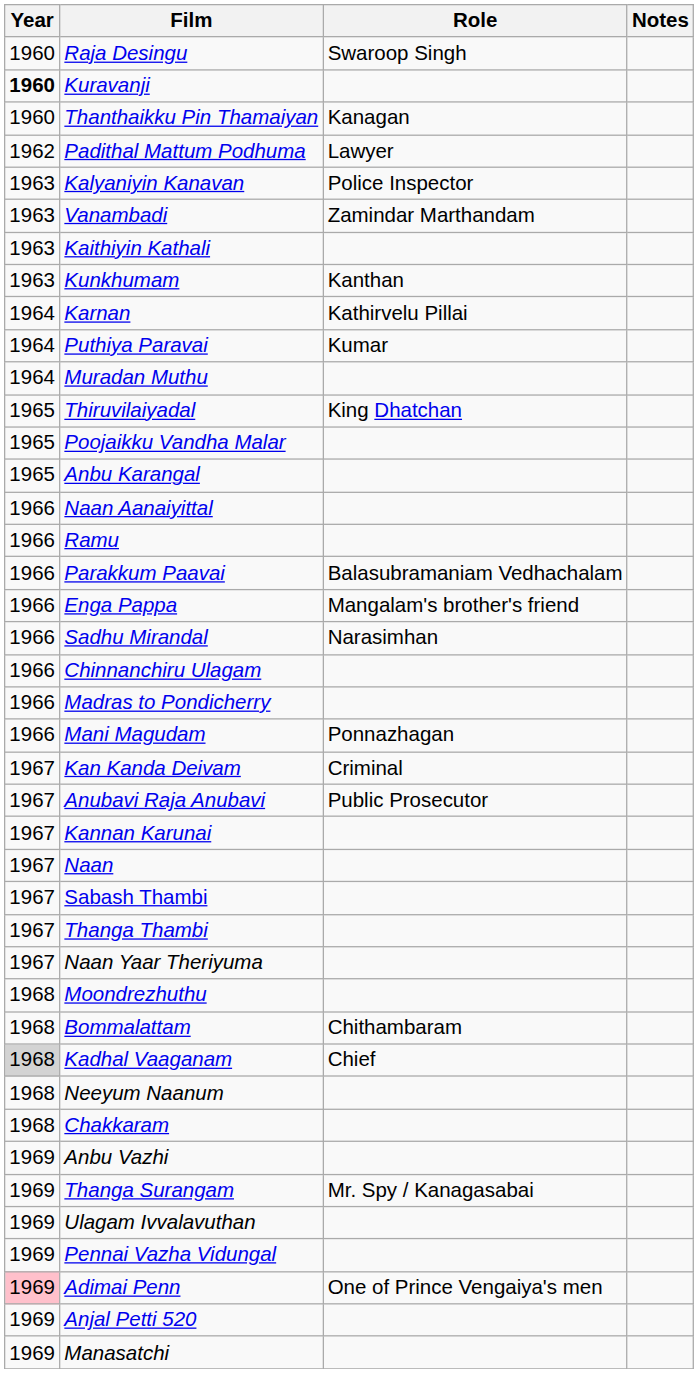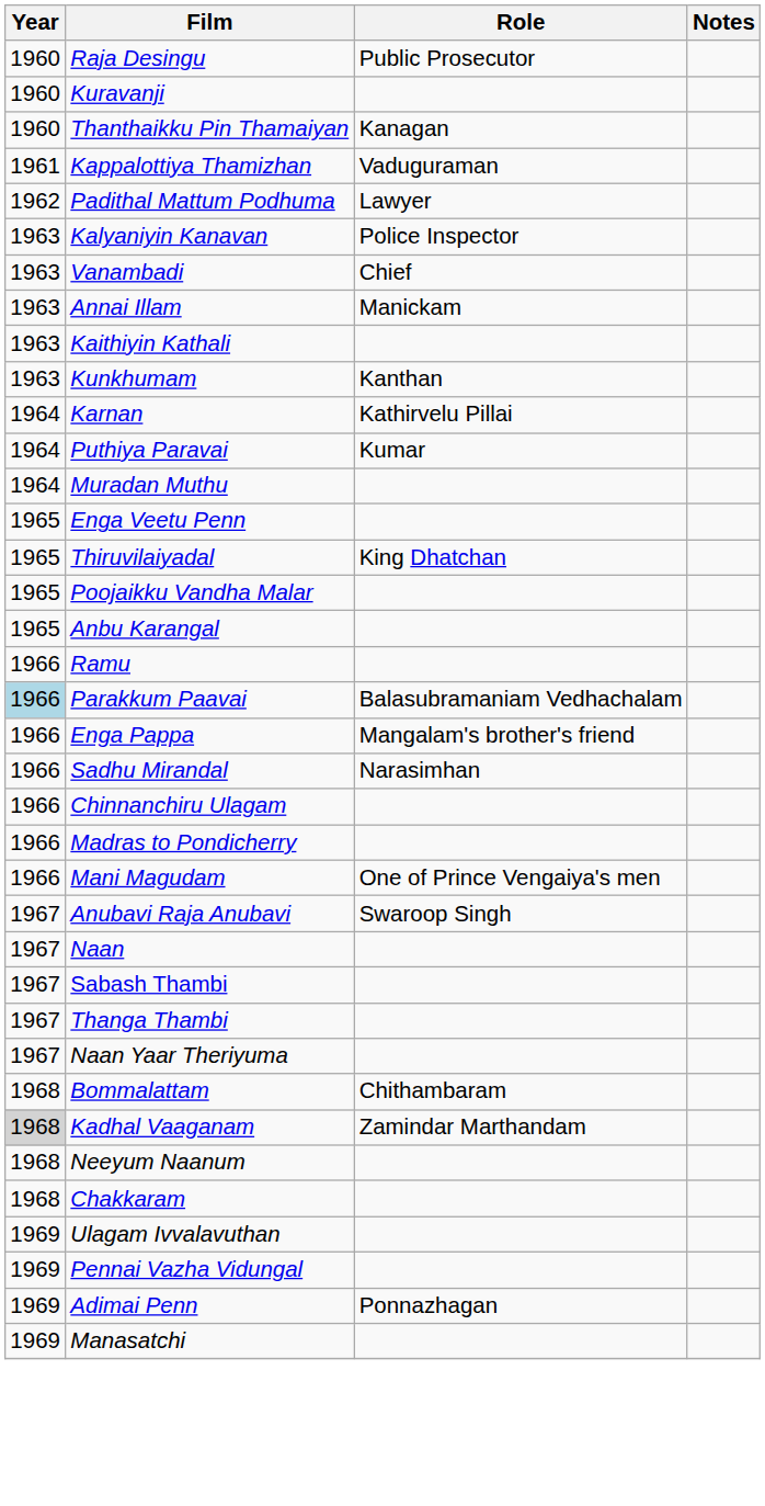Raja Desingu | Role: Swaroop Singh -> Public Prosecutor
Kuravanji | Year: bold -> normal
+ row: 1961 | Kappalottiya Thamizhan | Vaduguraman
Vanambadi | Role: Zamindar Marthandam -> Chief
+ row: 1963 | Annai Illam | Manickam
+ row: 1965 | Enga Veetu Penn
- row: 1966 | Naan Aanaiyittal
Parakkum Paavai | Year: no background -> lightblue background
Mani Magudam | Role: Ponnazhagan -> One of Prince Vengaiya's men
- row: 1967 | Kan Kanda Deivam | Criminal
Anubavi Raja Anubavi | Role: Public Prosecutor -> Swaroop Singh
- row: 1967 | Kannan Karunai
- row: 1968 | Moondrezhuthu
Kadhal Vaaganam | Role: Chief -> Zamindar Marthandam
- row: 1969 | Anbu Vazhi
- row: 1969 | Thanga Surangam | Mr. Spy / Kanagasabai
Adimai Penn | Year: pink background -> no background
Adimai Penn | Role: One of Prince Vengaiya's men -> Ponnazhagan
- row: 1969 | Anjal Petti 520
